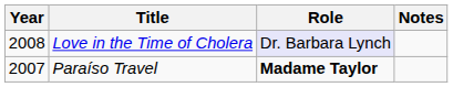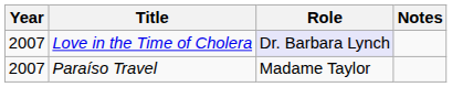Love in the Time of Cholera | Year: 2008 -> 2007
Paraíso Travel | Role: bold -> normal
